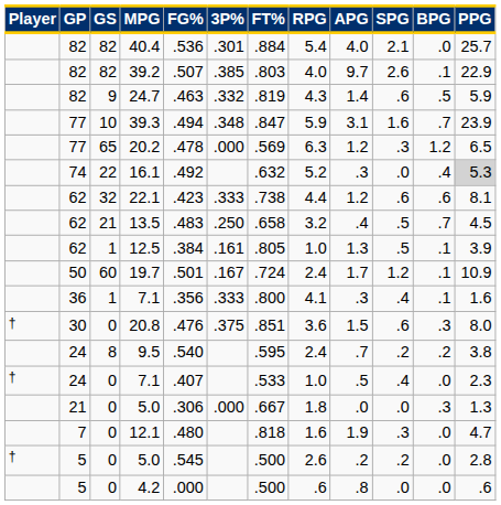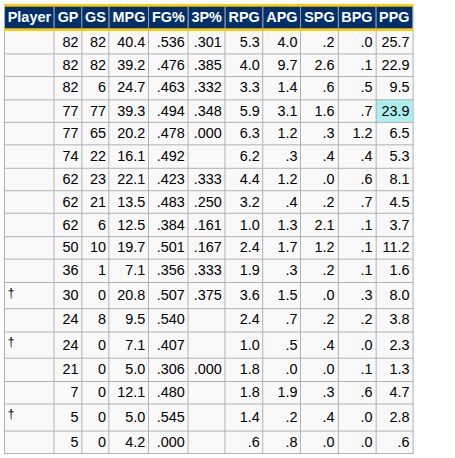- column: FT% | .884 | .803 | .819 | .847 | .569 | .632 | .738 | .658 | .805 | .724 | .800 | .851 | .595 | .533 | .667 | .818 | .500 | .500
40.4 | RPG: 5.4 -> 5.3
40.4 | SPG: 2.1 -> .2
39.2 | FG%: .507 -> .476
24.7 | GS: 9 -> 6
24.7 | RPG: 4.3 -> 3.3
24.7 | PPG: 5.9 -> 9.5
39.3 | GS: 10 -> 77
39.3 | PPG: no background -> paleturquoise background
16.1 | RPG: 5.2 -> 6.2
16.1 | SPG: .0 -> .4
16.1 | PPG: lightgrey background -> no background
22.1 | GS: 32 -> 23
22.1 | SPG: .6 -> .0
13.5 | SPG: .5 -> .2
12.5 | GS: 1 -> 6
12.5 | SPG: .5 -> 2.1
12.5 | PPG: 3.9 -> 3.7
19.7 | GS: 60 -> 10
19.7 | PPG: 10.9 -> 11.2
36 / 7.1 | RPG: 4.1 -> 1.9
36 / 7.1 | SPG: .4 -> .2
20.8 | FG%: .476 -> .507
20.8 | SPG: .6 -> .0
21 / 5.0 | BPG: .3 -> .1
12.1 | RPG: 1.6 -> 1.8
12.1 | BPG: .0 -> .6
5 / 5.0 | RPG: 2.6 -> 1.4
5 / 5.0 | SPG: .2 -> .4
